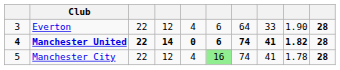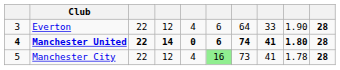Manchester United | column 9: 1.82 -> 1.80
Manchester City | column 7: 74 -> 73
